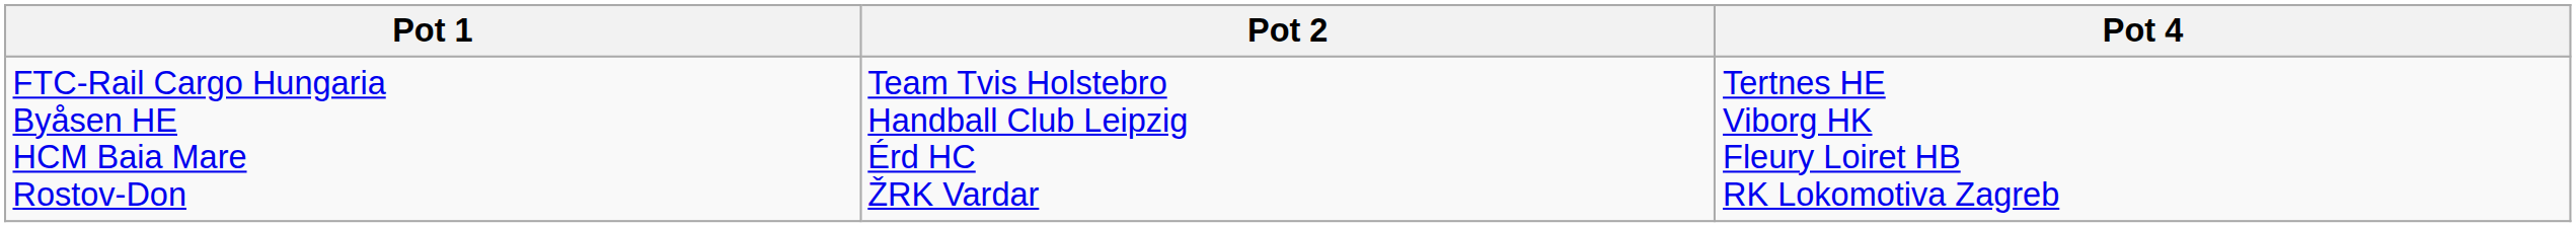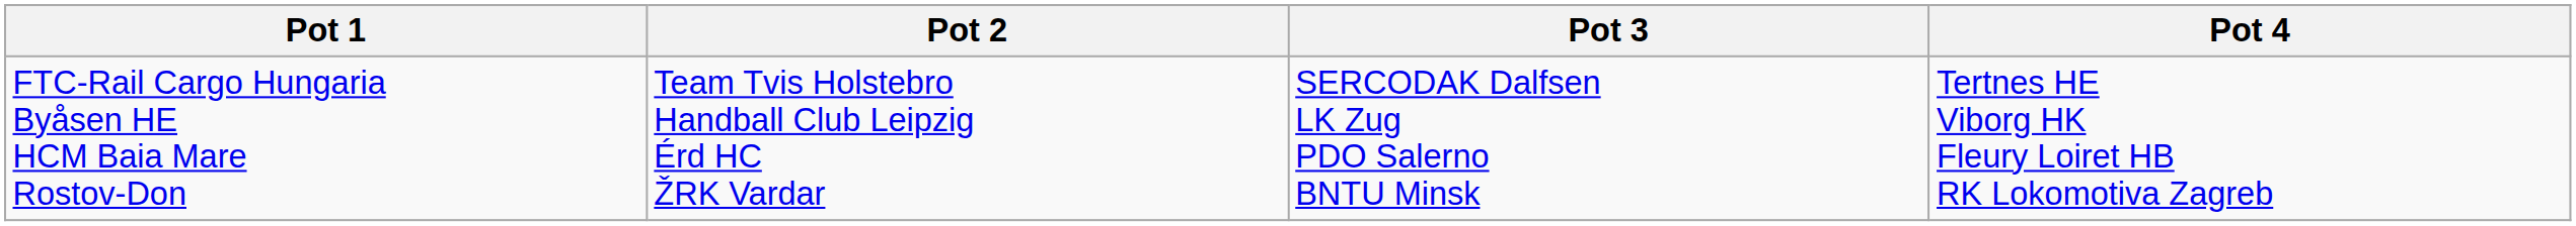+ column: Pot 3 | SERCODAK Dalfsen LK Zug PDO Salerno BNTU Minsk
